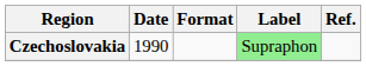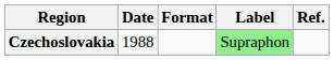Czechoslovakia | Date: 1990 -> 1988
